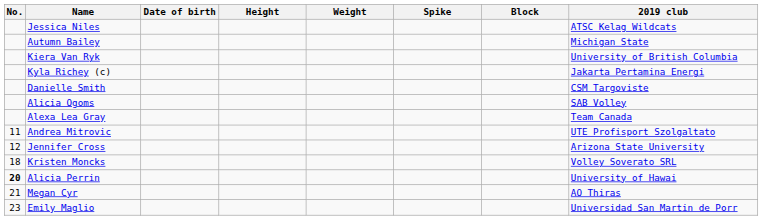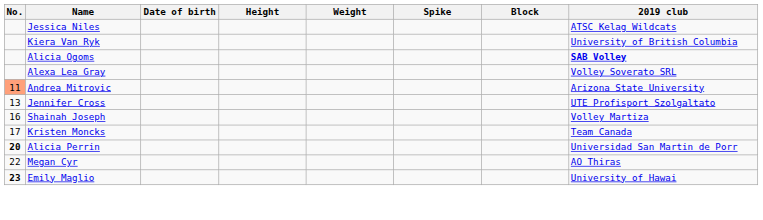- row: Autumn Bailey | Michigan State
- row: Kyla Richey (c) | Jakarta Pertamina Energi
- row: Danielle Smith | CSM Targoviste
Alicia Ogoms | 2019 club: normal -> bold
Alexa Lea Gray | 2019 club: Team Canada -> Volley Soverato SRL
Andrea Mitrovic | No.: no background -> lightsalmon background
Andrea Mitrovic | 2019 club: UTE Profisport Szolgaltato -> Arizona State University
Jennifer Cross | No.: 12 -> 13
Jennifer Cross | 2019 club: Arizona State University -> UTE Profisport Szolgaltato
+ row: 16 | Shainah Joseph | Volley Martiza
Kristen Moncks | No.: 18 -> 17
Kristen Moncks | 2019 club: Volley Soverato SRL -> Team Canada
Alicia Perrin | 2019 club: University of Hawai -> Universidad San Martin de Porr
Megan Cyr | No.: 21 -> 22
Emily Maglio | No.: normal -> bold
Emily Maglio | 2019 club: Universidad San Martin de Porr -> University of Hawai
